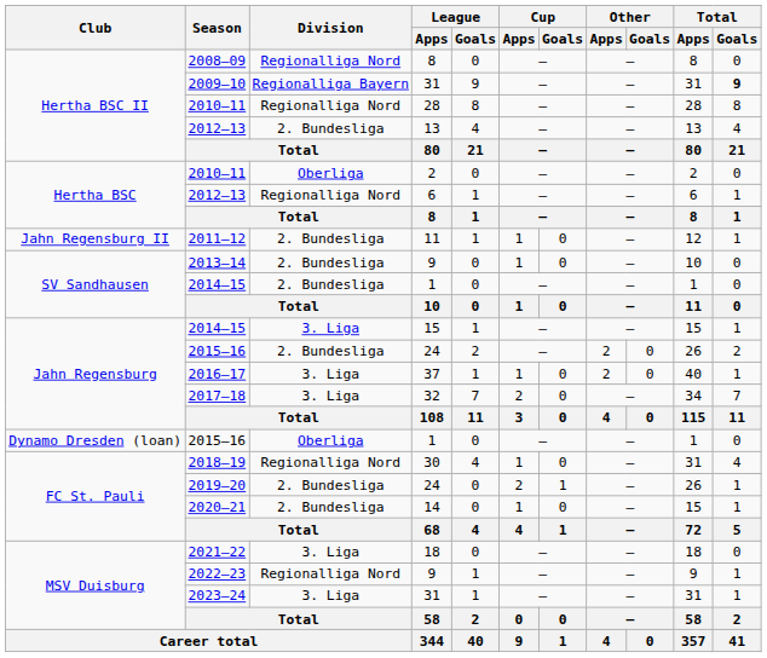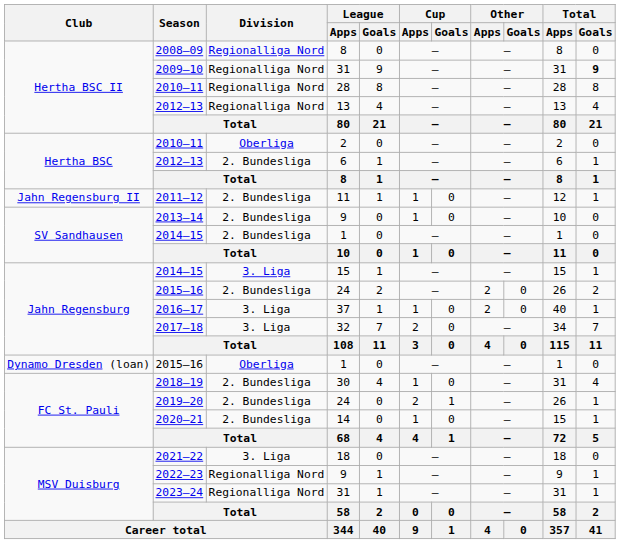2009–10 | Division: Regionalliga Bayern -> Regionalliga Nord
2012–13 / 13 | Division: 2. Bundesliga -> Regionalliga Nord
2012–13 / 6 | Division: Regionalliga Nord -> 2. Bundesliga
2018–19 | Division: Regionalliga Nord -> 2. Bundesliga
2023–24 | Division: 3. Liga -> Regionalliga Nord
